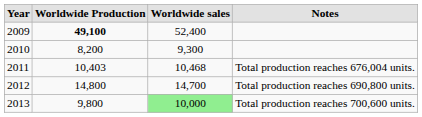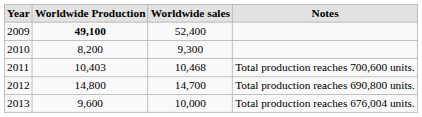2011 | Notes: Total production reaches 676,004 units. -> Total production reaches 700,600 units.
2013 | Worldwide Production: 9,800 -> 9,600
2013 | Worldwide sales: lightgreen background -> no background
2013 | Notes: Total production reaches 700,600 units. -> Total production reaches 676,004 units.
